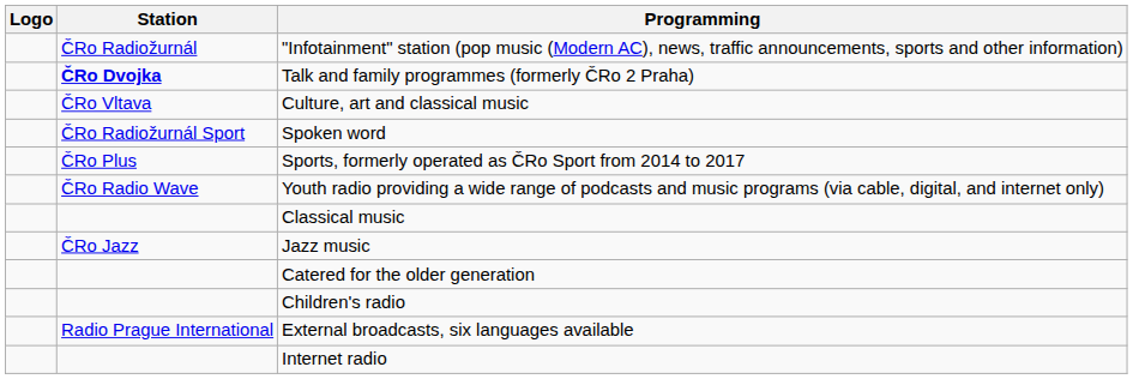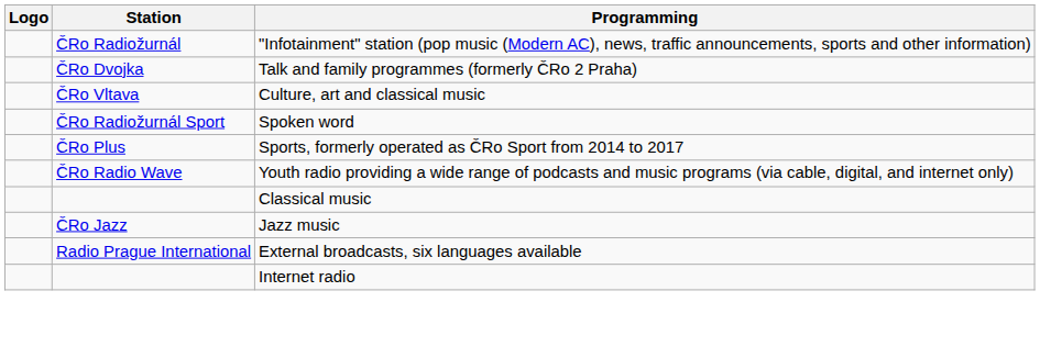Talk and family programmes (formerly ČRo 2 Praha) | Station: bold -> normal
- row: Catered for the older generation
- row: Children's radio
